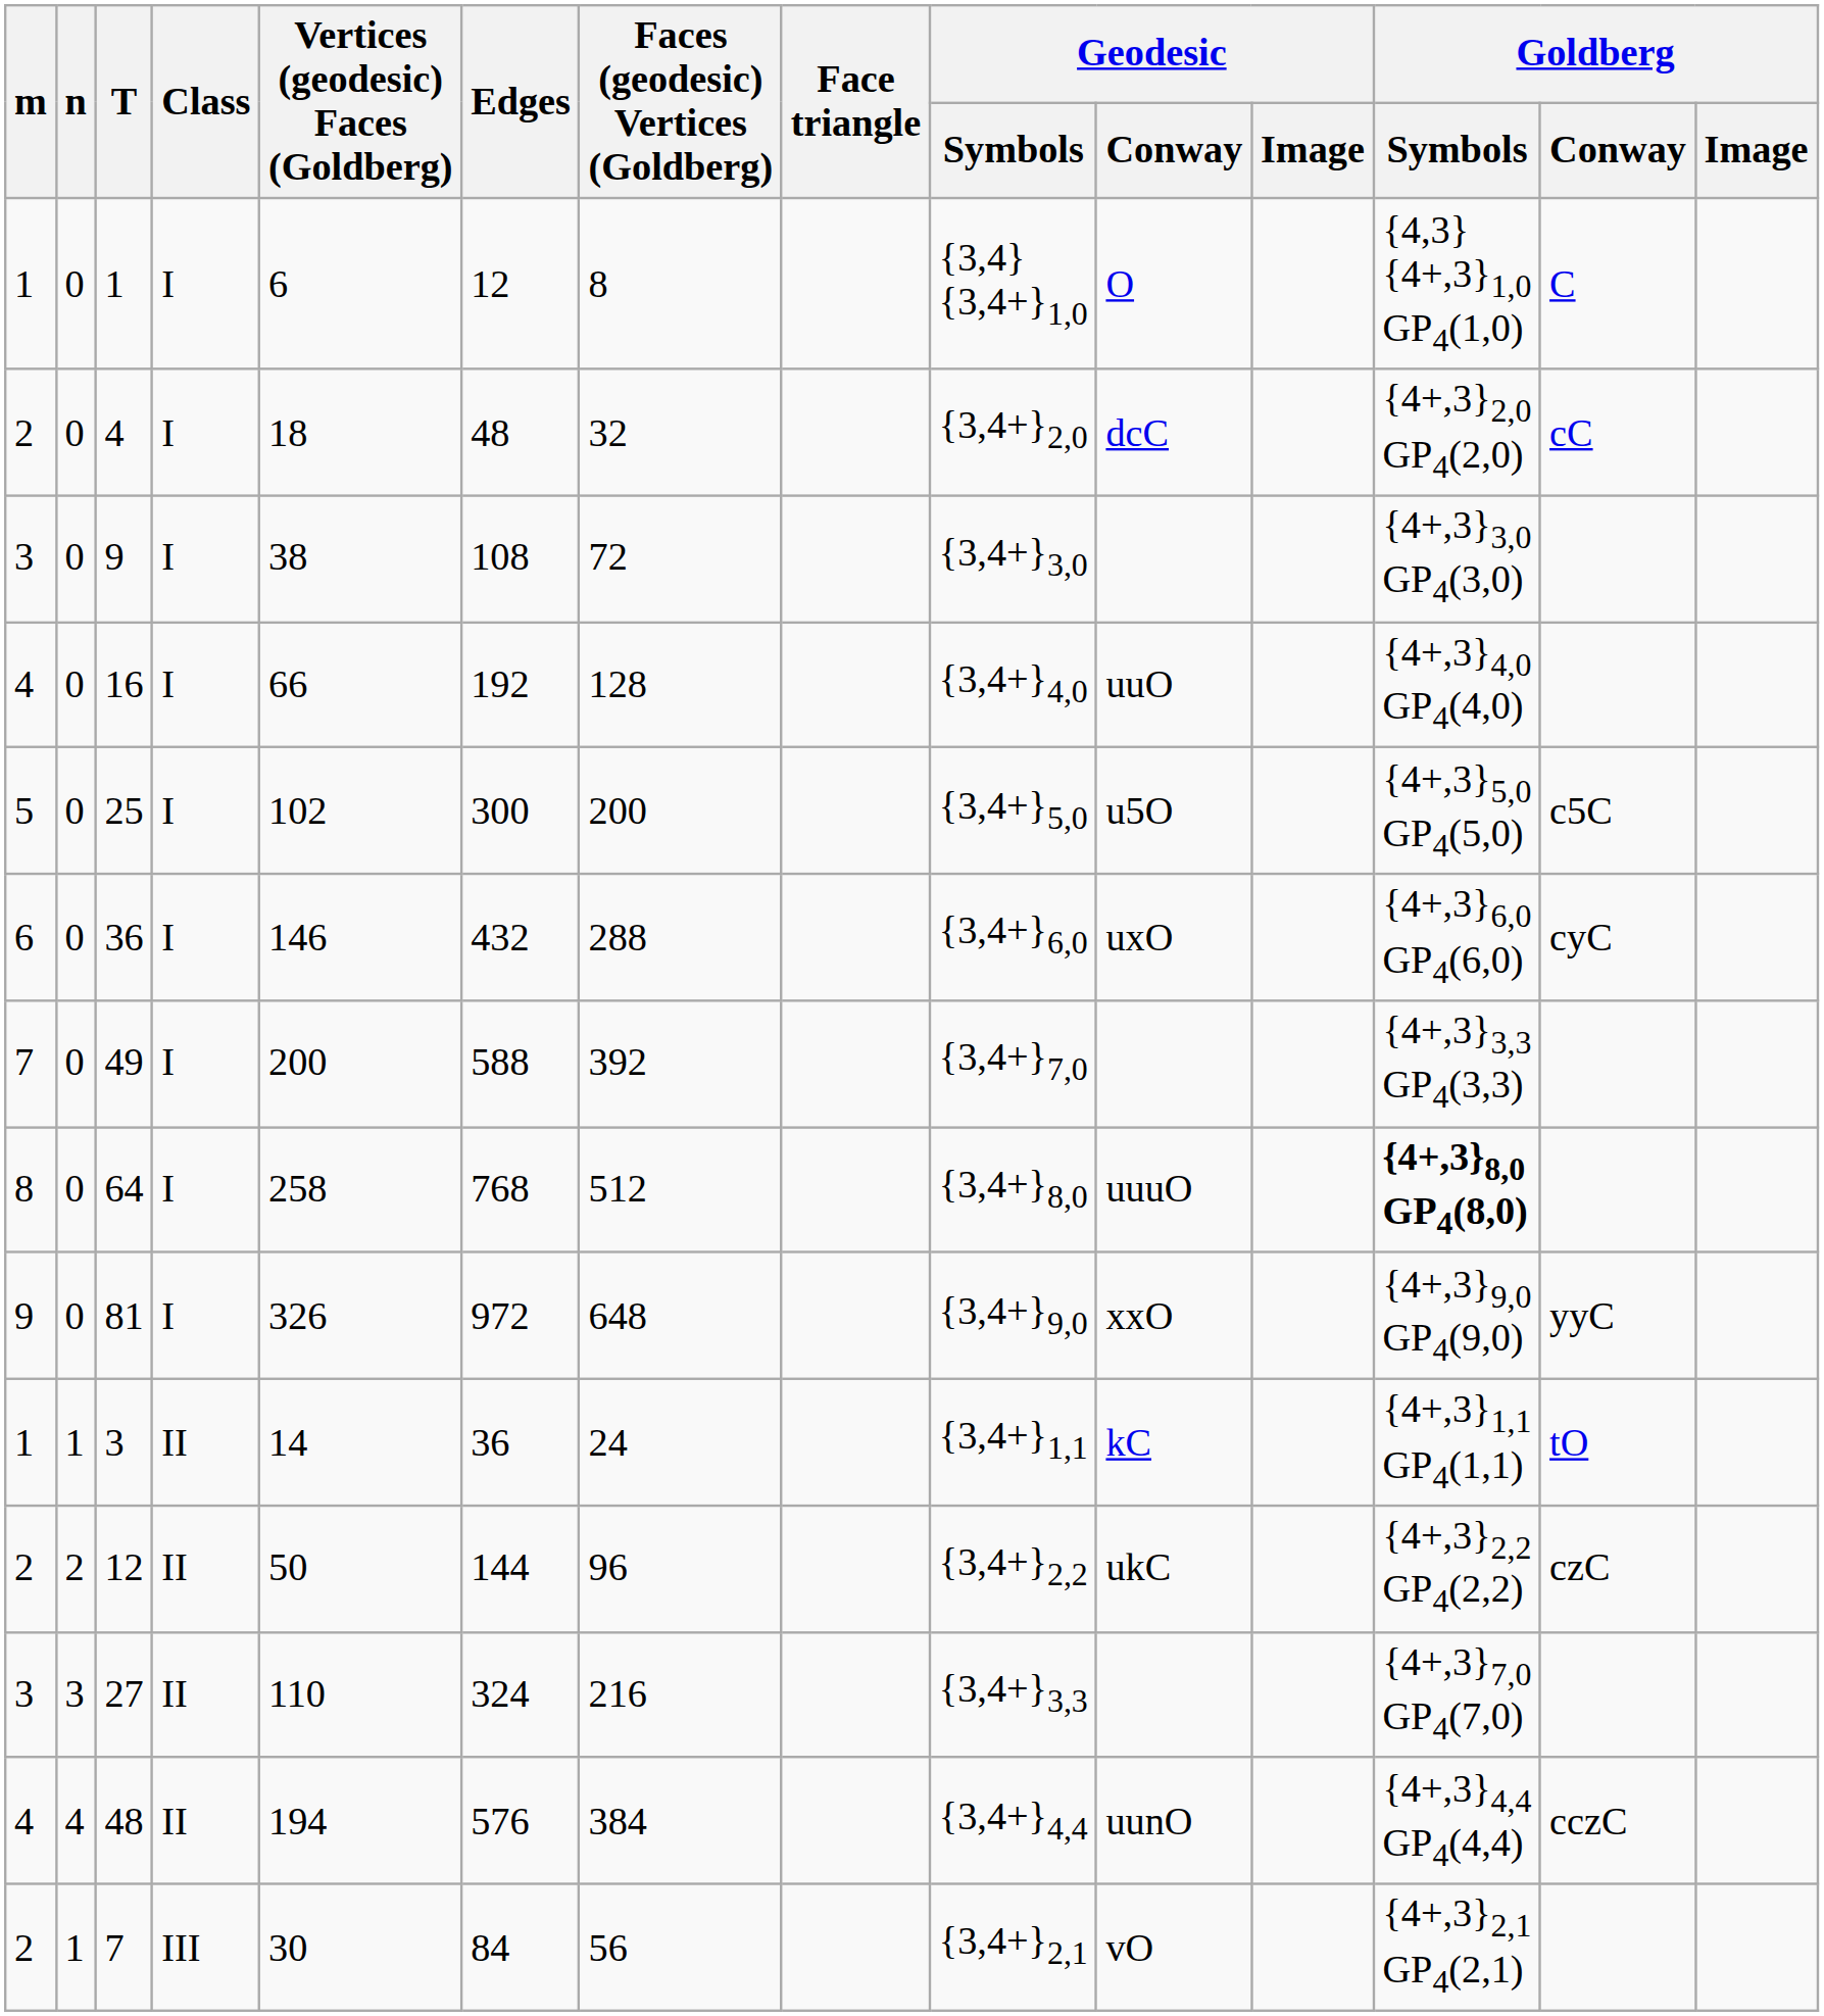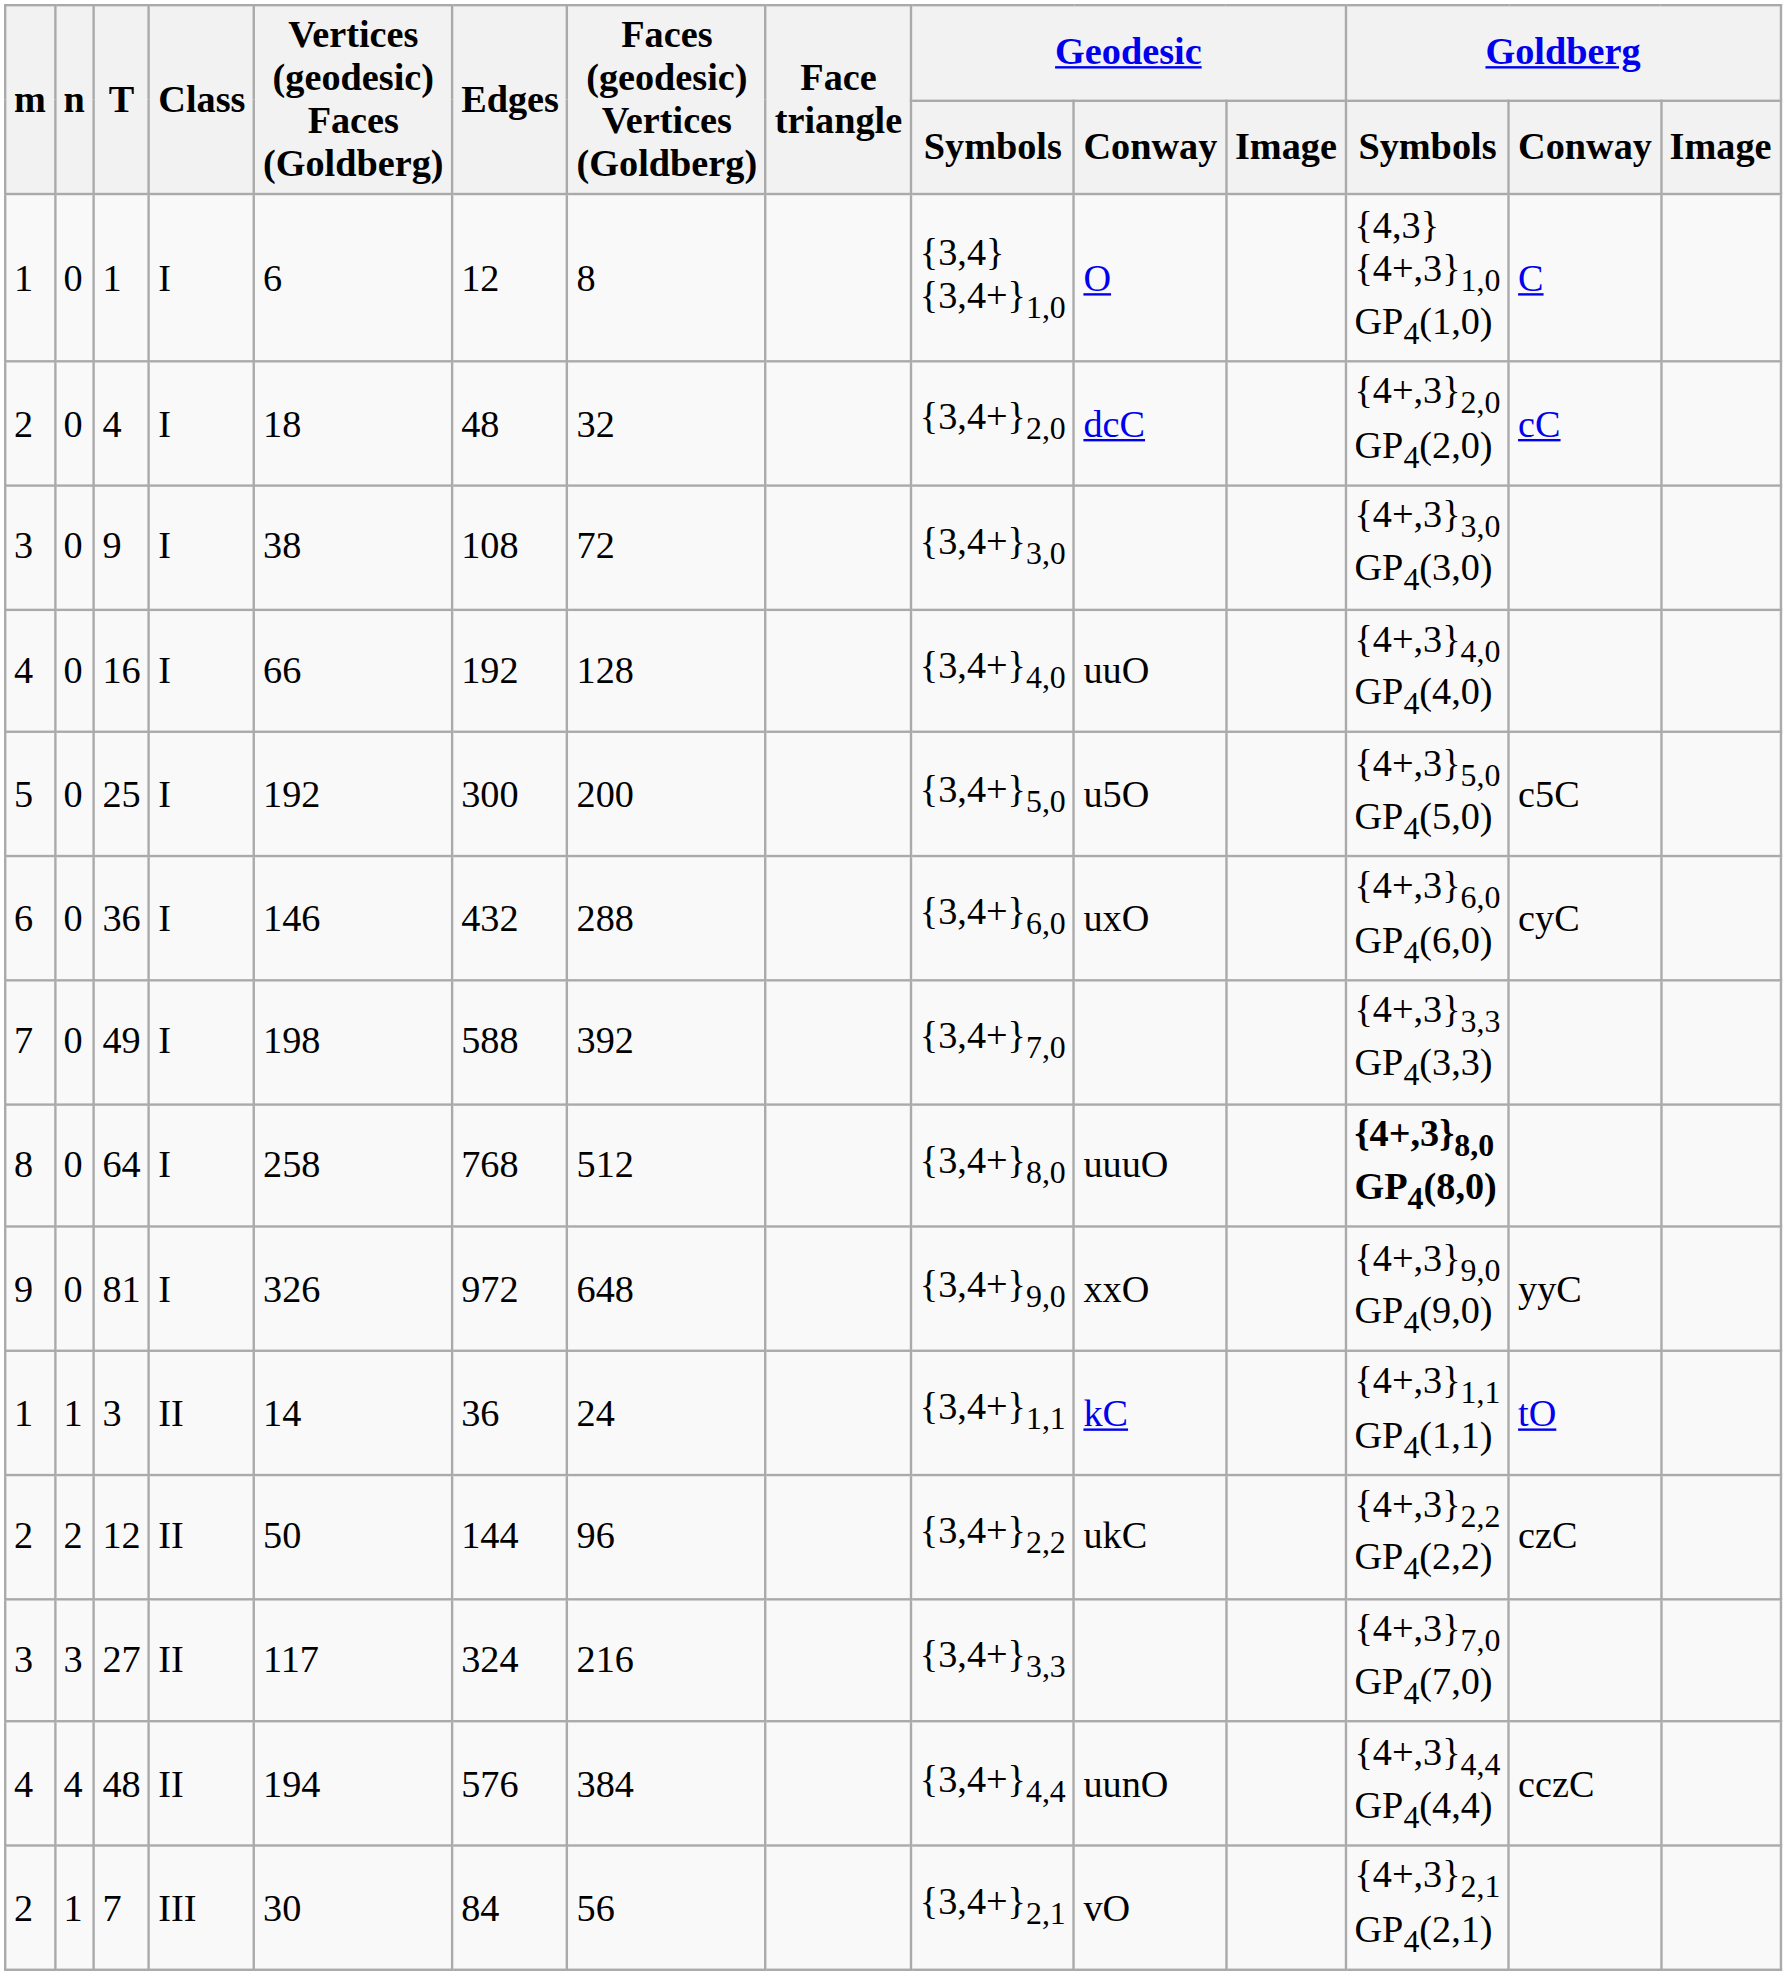25 | Vertices (geodesic) Faces (Goldberg): 102 -> 192
49 | Vertices (geodesic) Faces (Goldberg): 200 -> 198
27 | Vertices (geodesic) Faces (Goldberg): 110 -> 117
